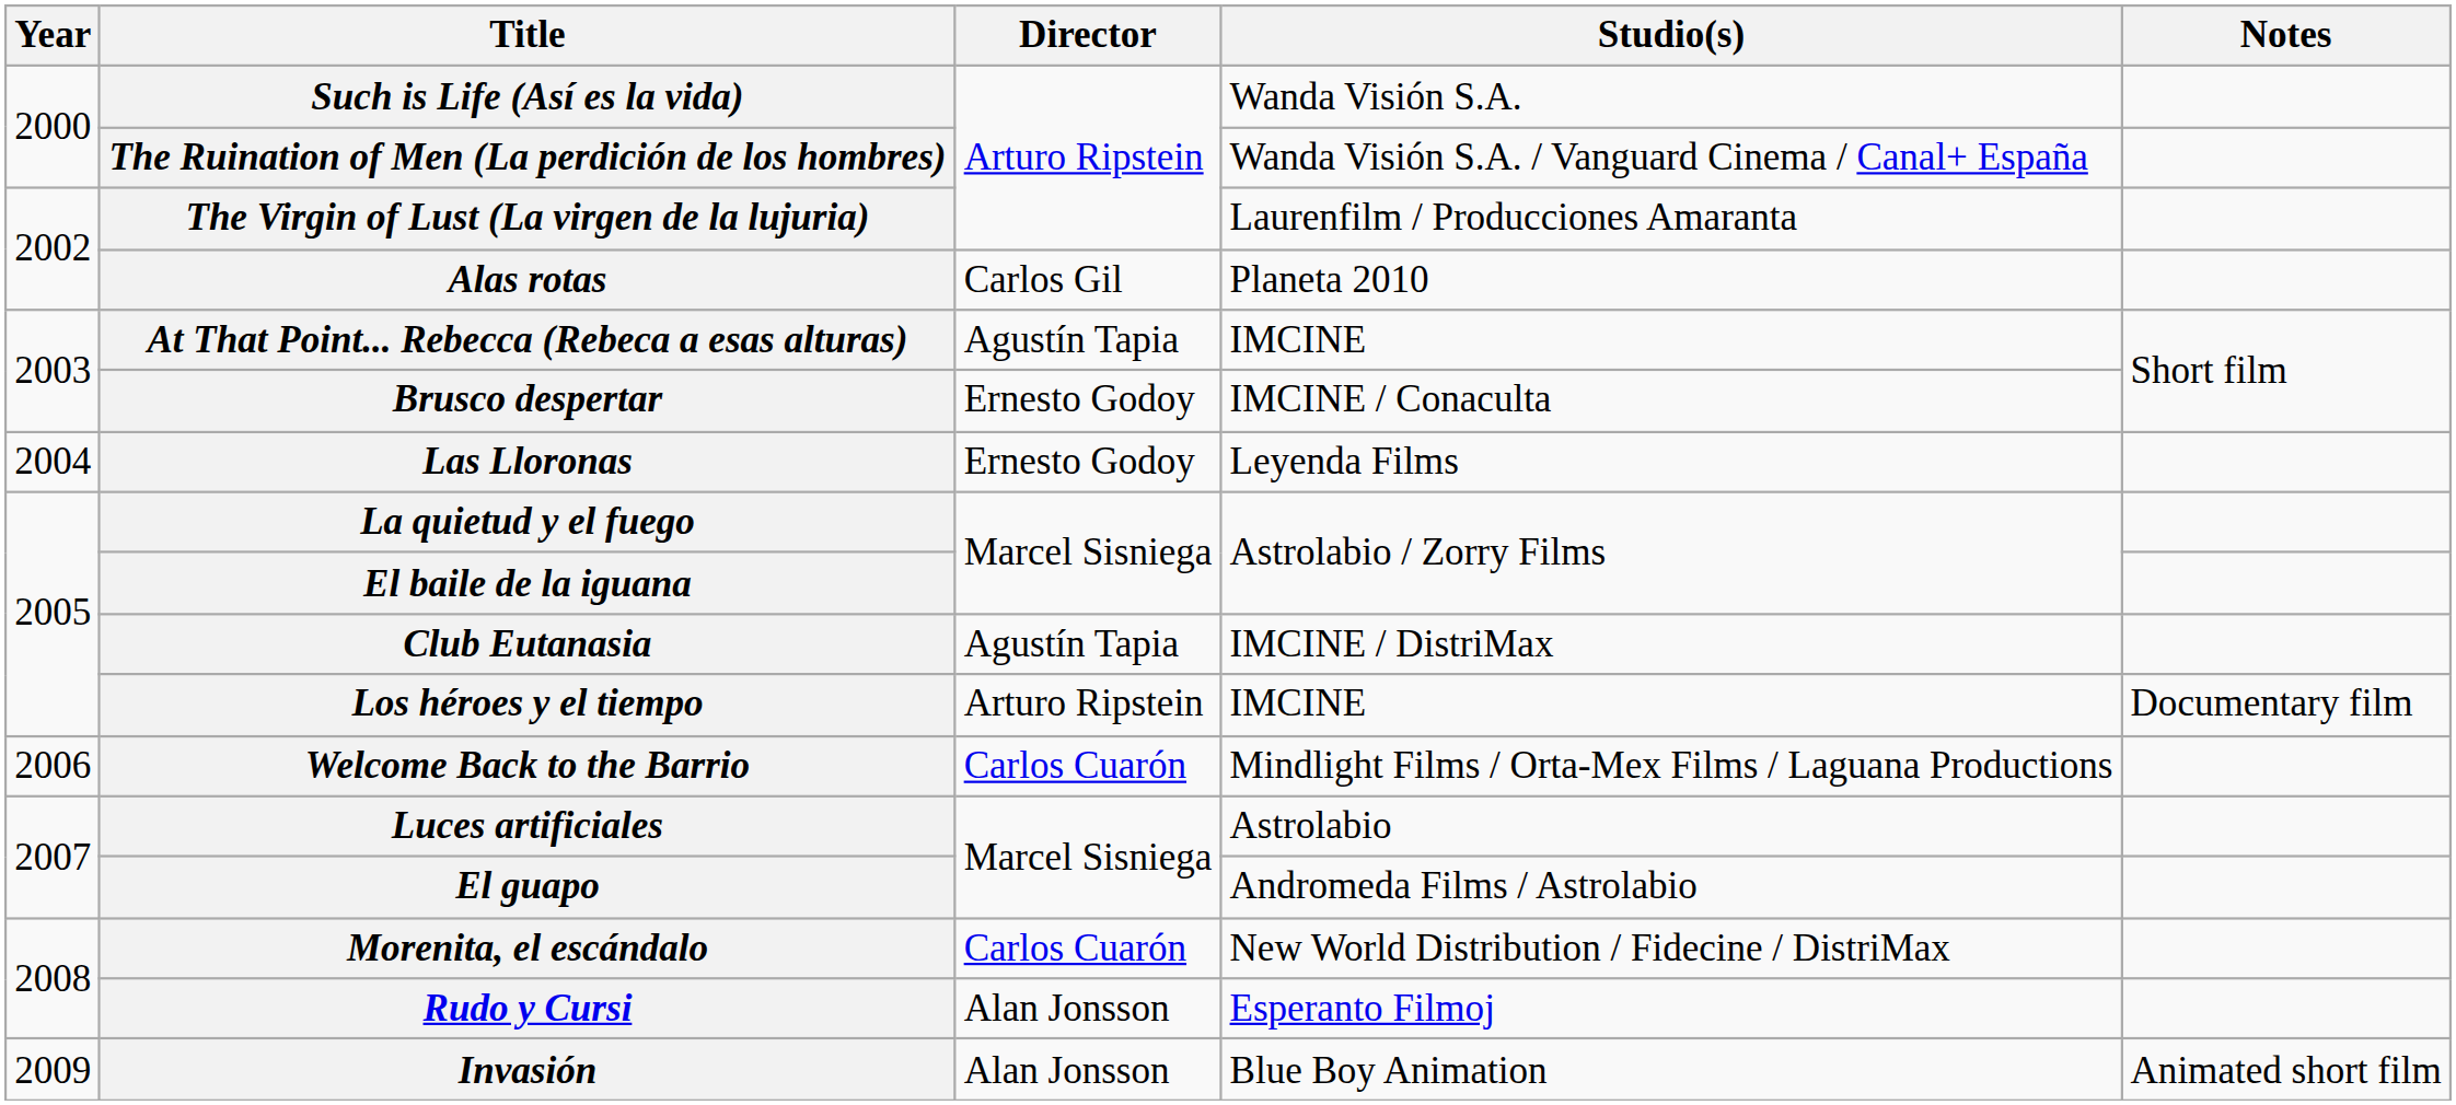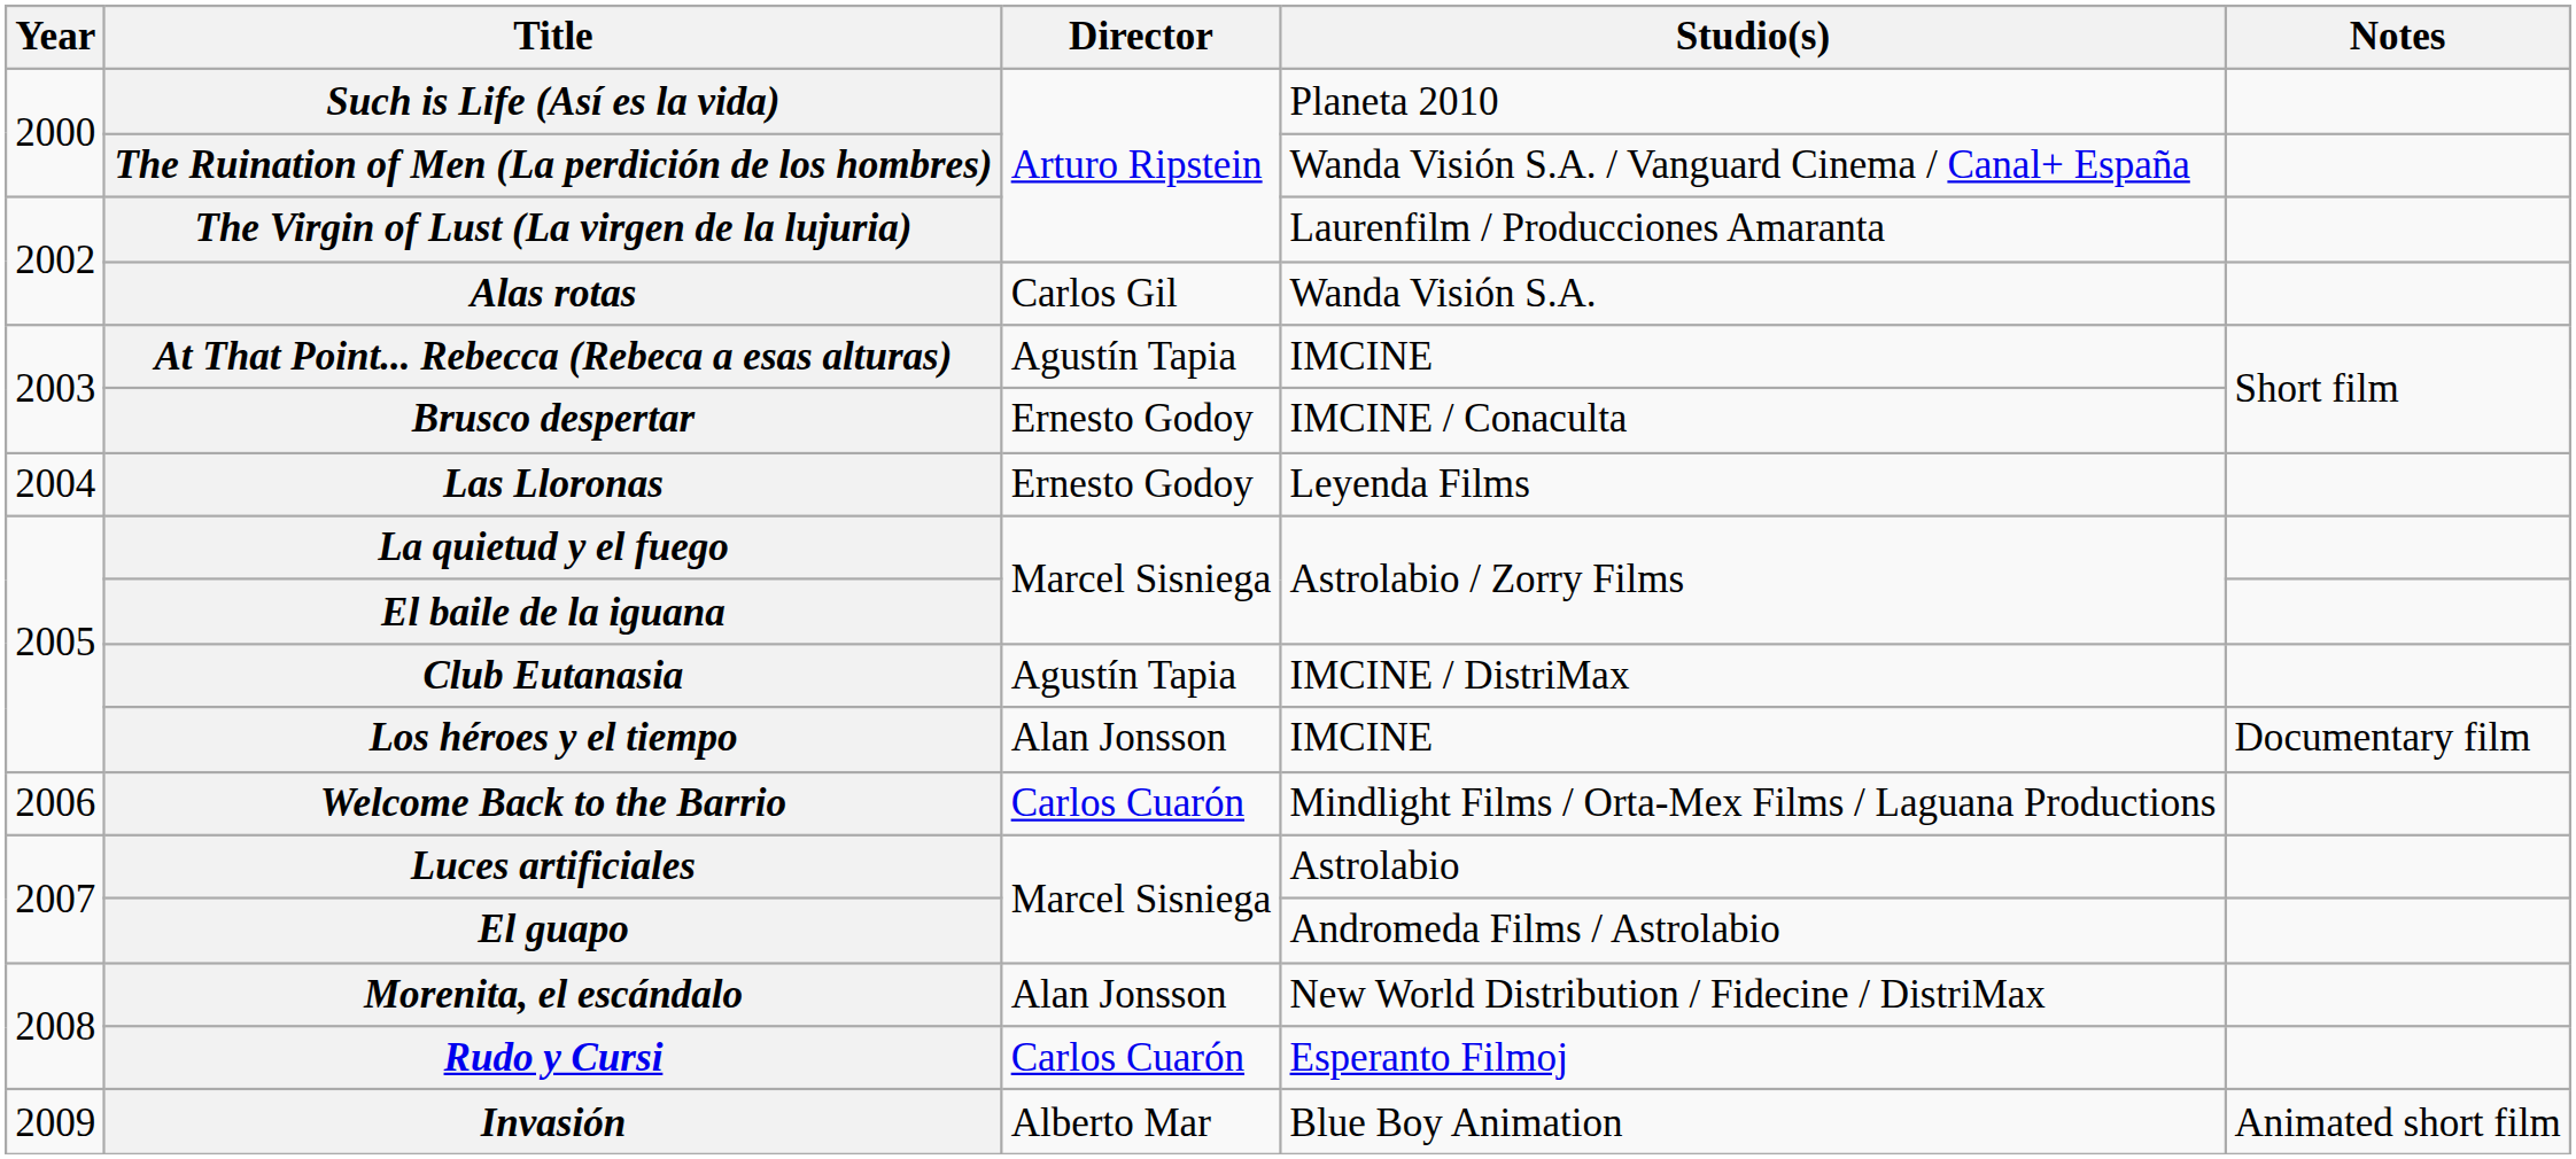Such is Life (Así es la vida) | Studio(s): Wanda Visión S.A. -> Planeta 2010
Alas rotas | Studio(s): Planeta 2010 -> Wanda Visión S.A.
Los héroes y el tiempo | Director: Arturo Ripstein -> Alan Jonsson
Morenita, el escándalo | Director: Carlos Cuarón -> Alan Jonsson
Rudo y Cursi | Director: Alan Jonsson -> Carlos Cuarón
Invasión | Director: Alan Jonsson -> Alberto Mar
